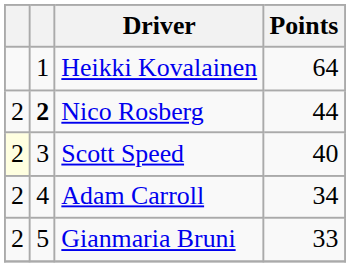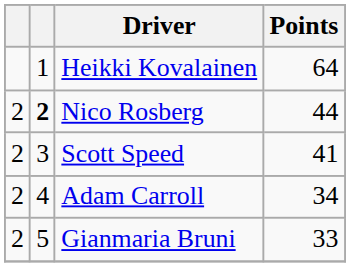Scott Speed | column 1: lightyellow background -> no background
Scott Speed | Points: 40 -> 41
